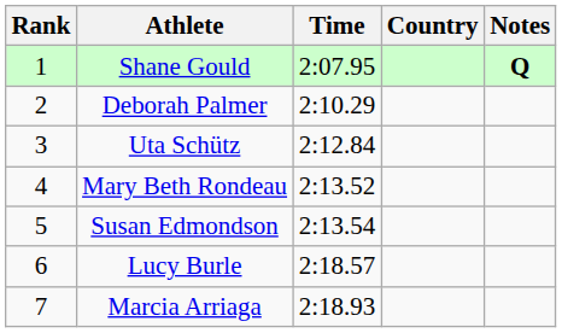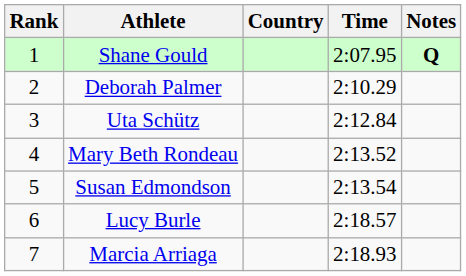columns swapped: Country <-> Time
